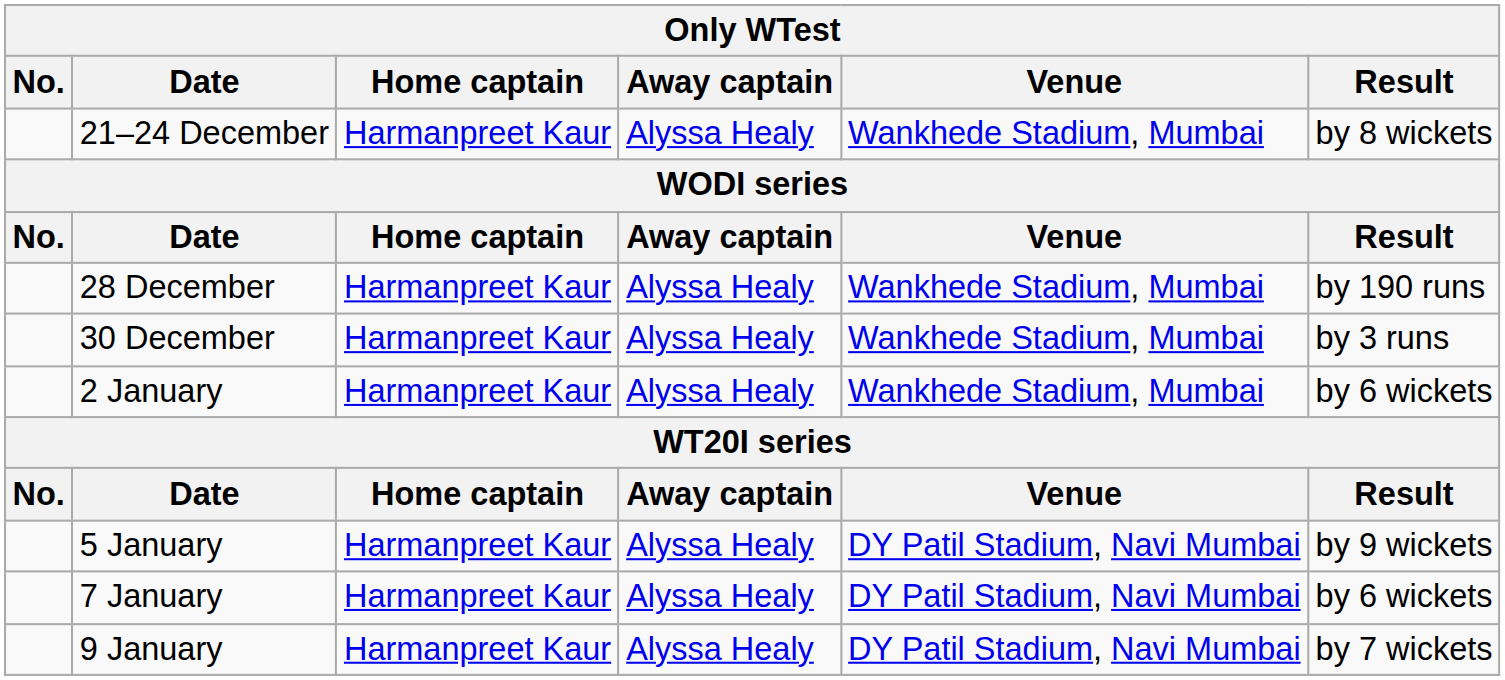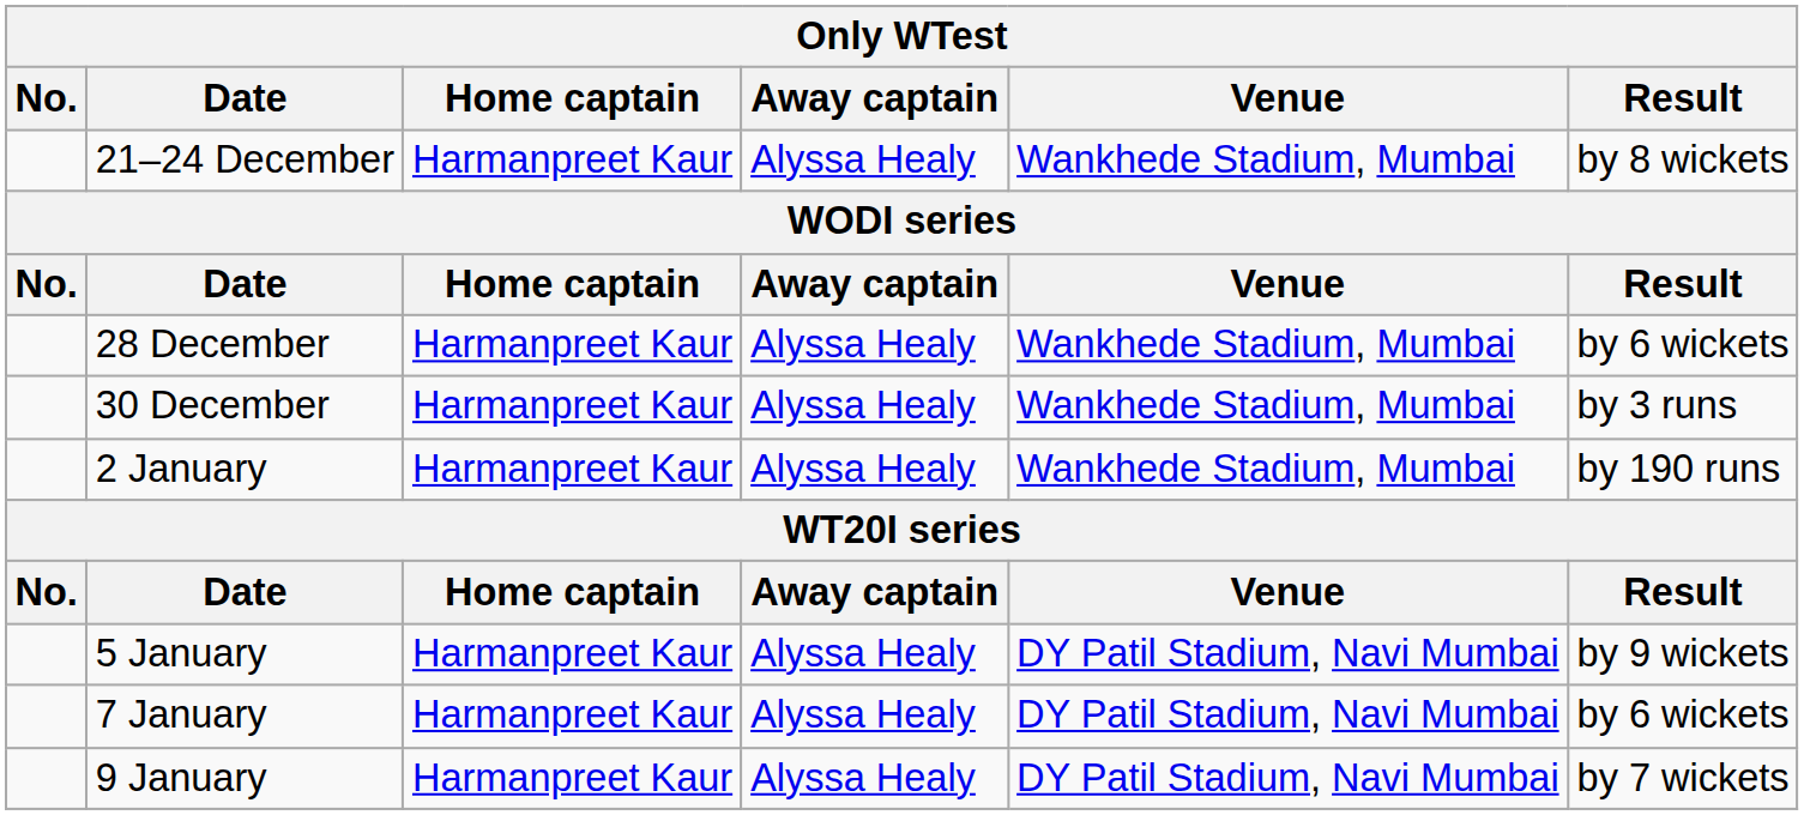28 December | Result: by 190 runs -> by 6 wickets
2 January | Result: by 6 wickets -> by 190 runs
